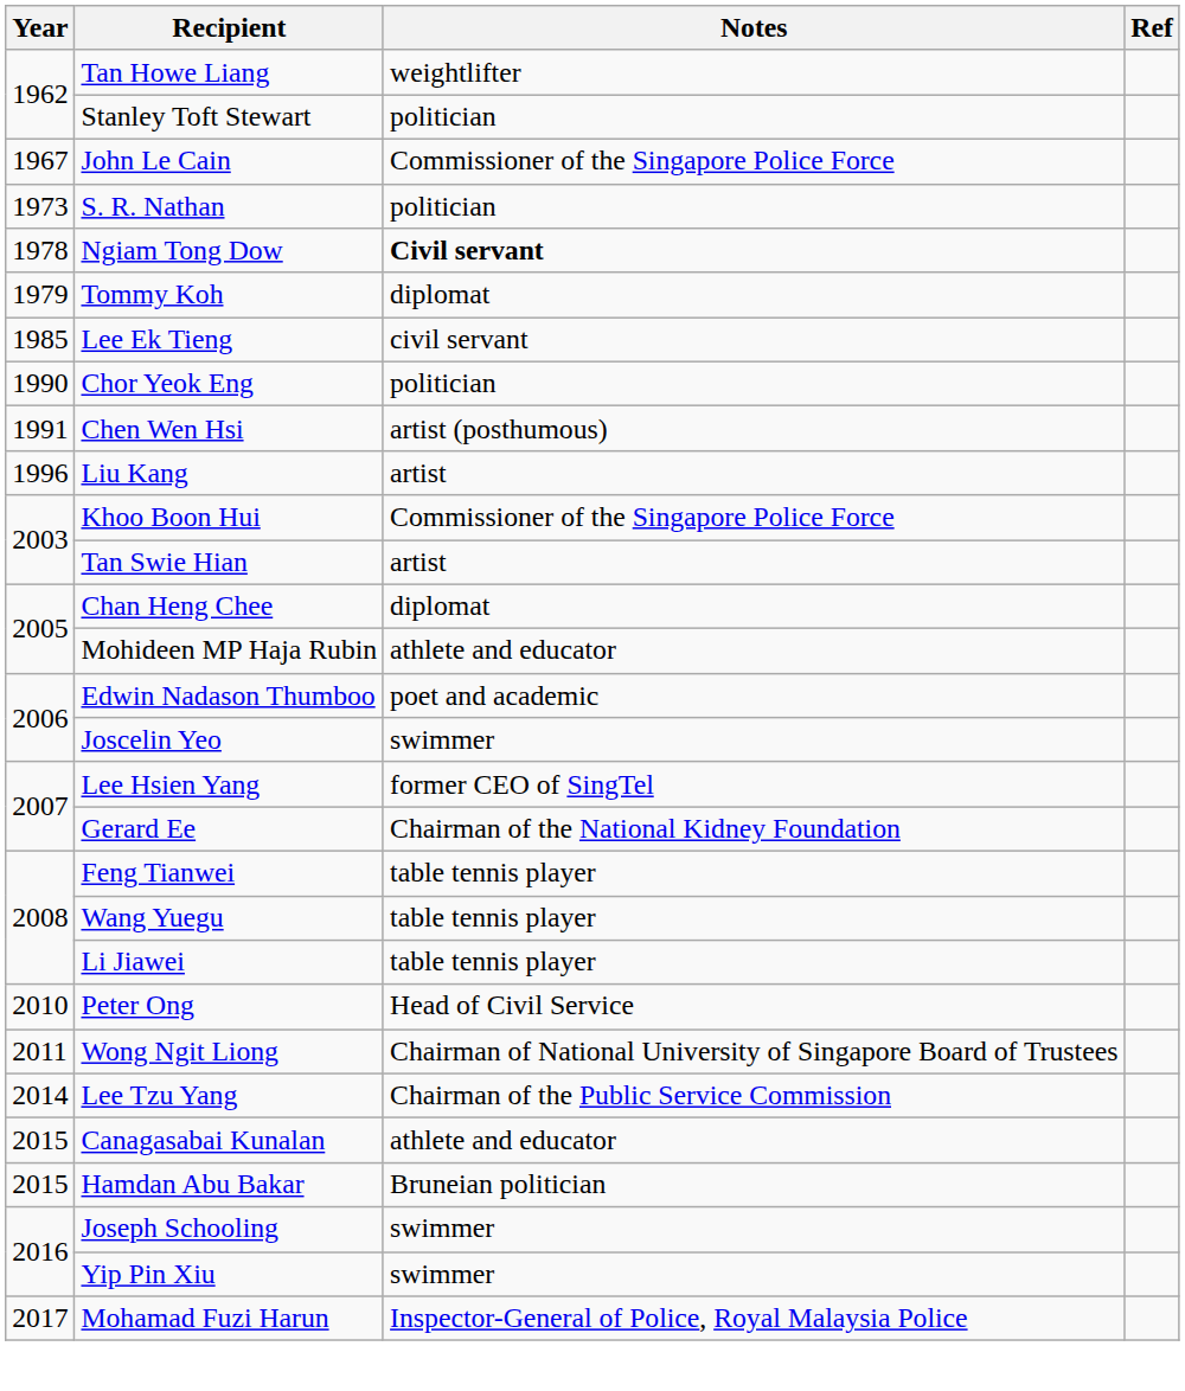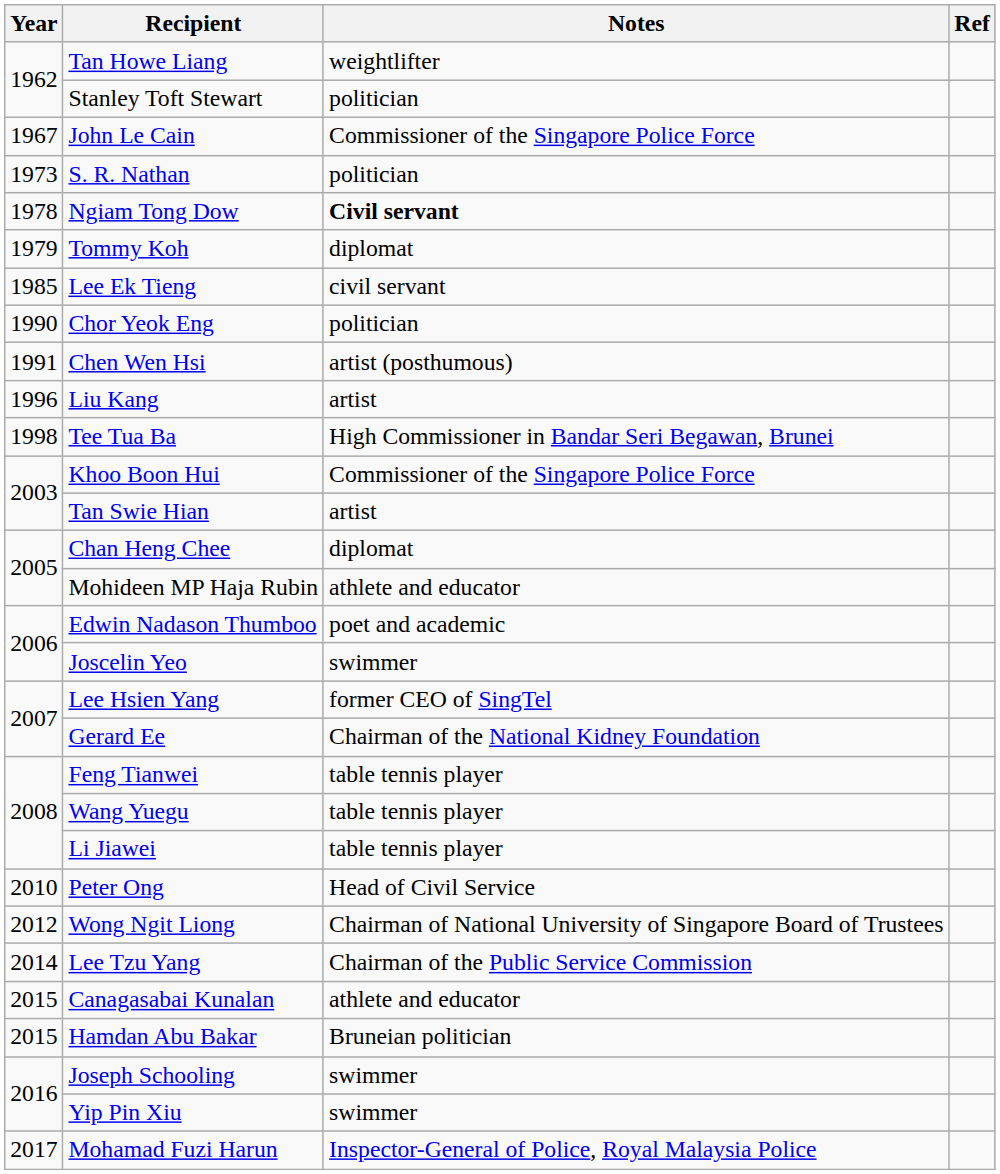+ row: 1998 | Tee Tua Ba | High Commissioner in Bandar Seri Begawan, Brunei
Wong Ngit Liong | Year: 2011 -> 2012
